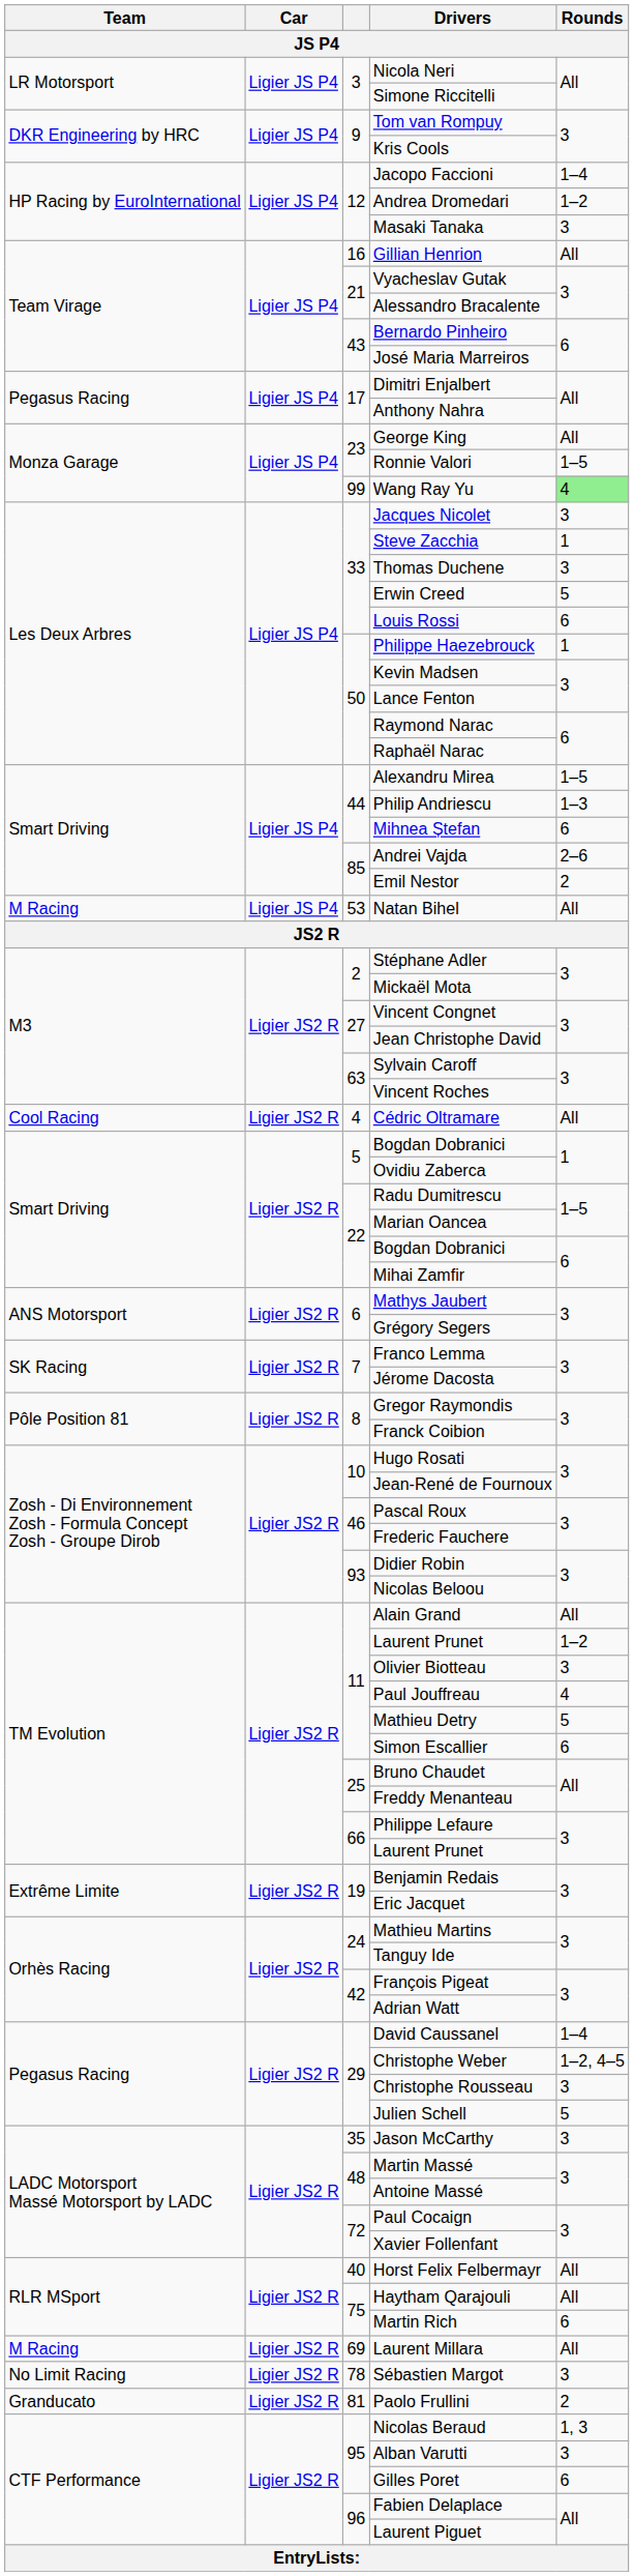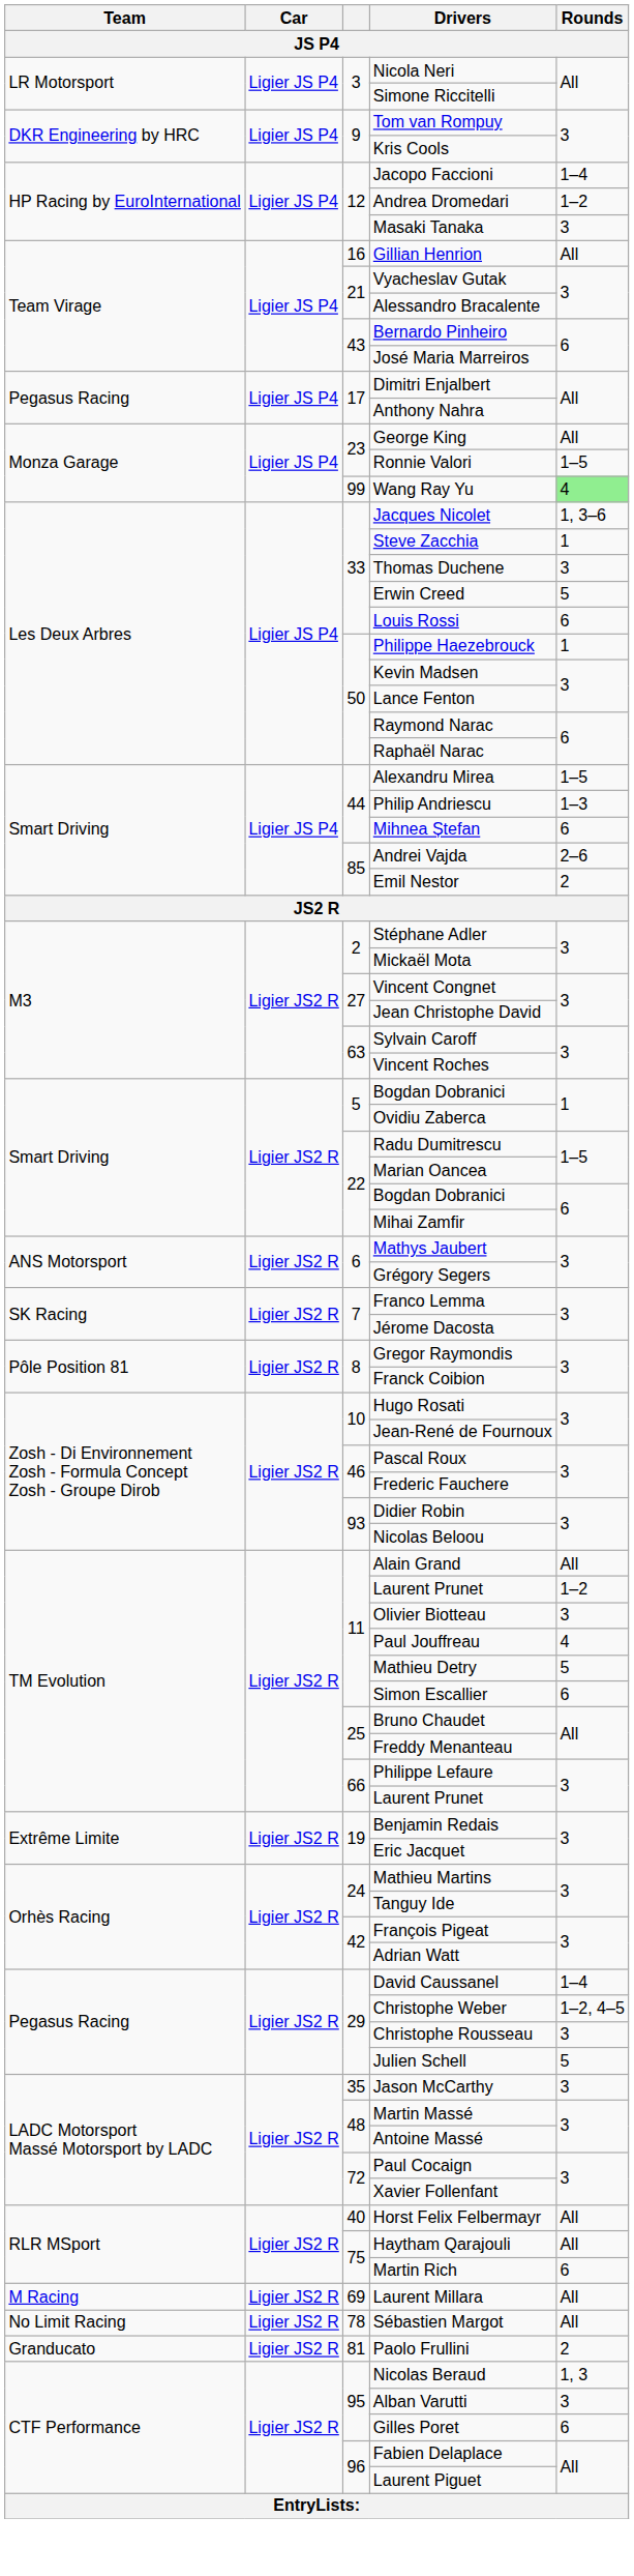Jacques Nicolet | Rounds: 3 -> 1, 3–6
- row: M Racing | Ligier JS P4 | 53 | Natan Bihel | All
- row: Cool Racing | Ligier JS2 R | 4 | Cédric Oltramare | All
Sébastien Margot | Rounds: 3 -> All
